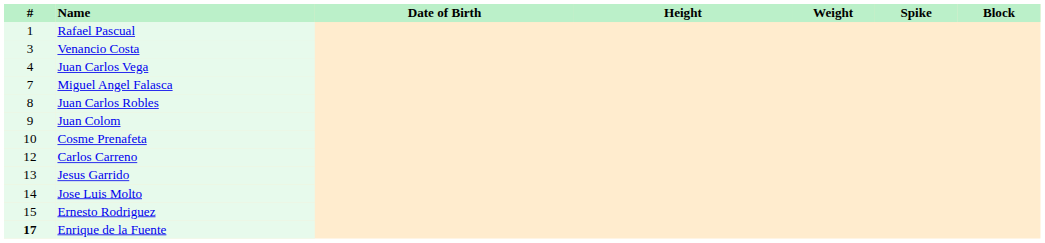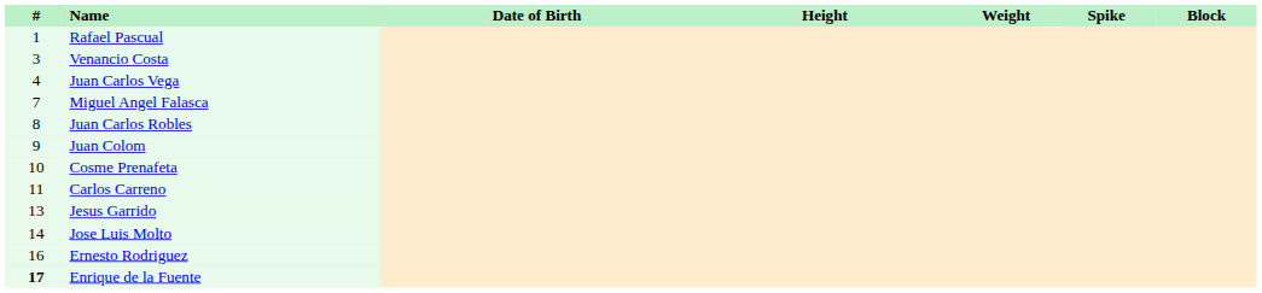Carlos Carreno | #: 12 -> 11
Ernesto Rodriguez | #: 15 -> 16
